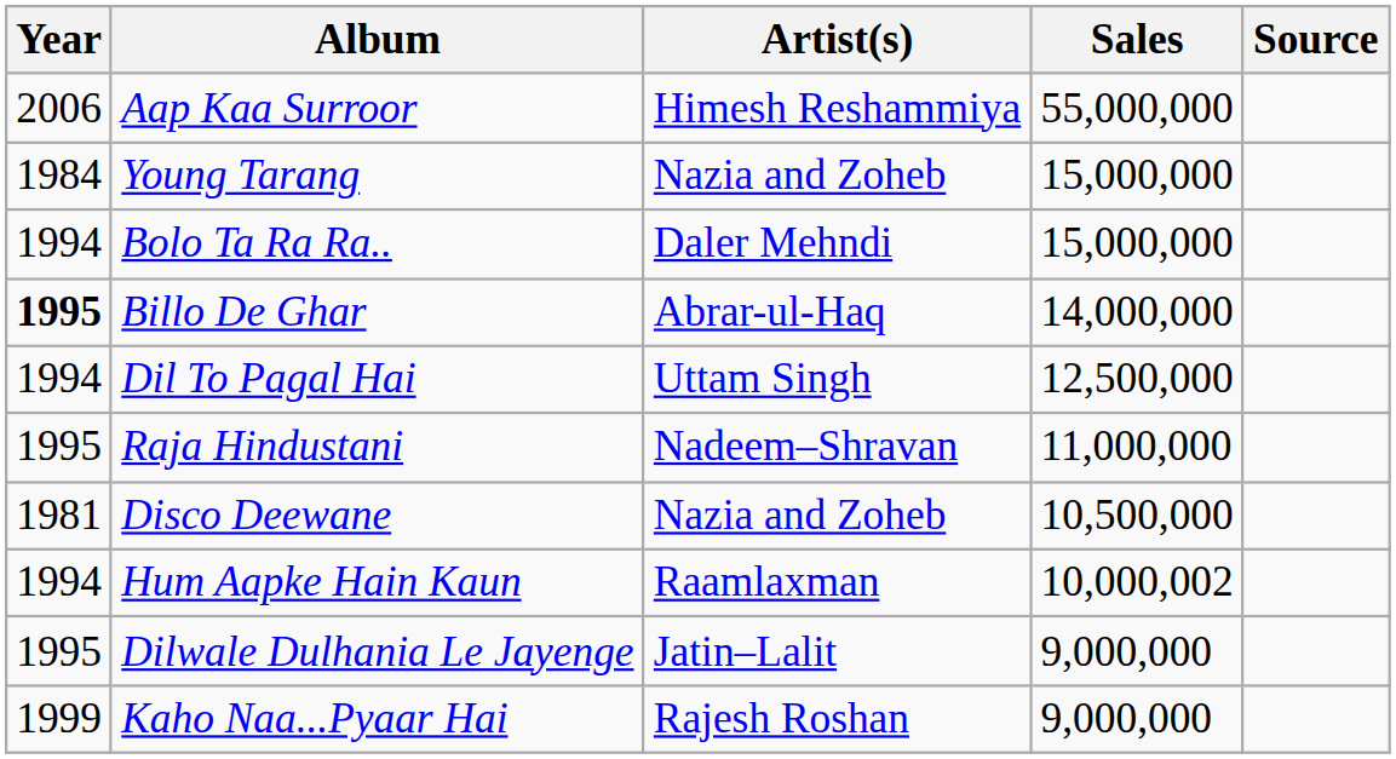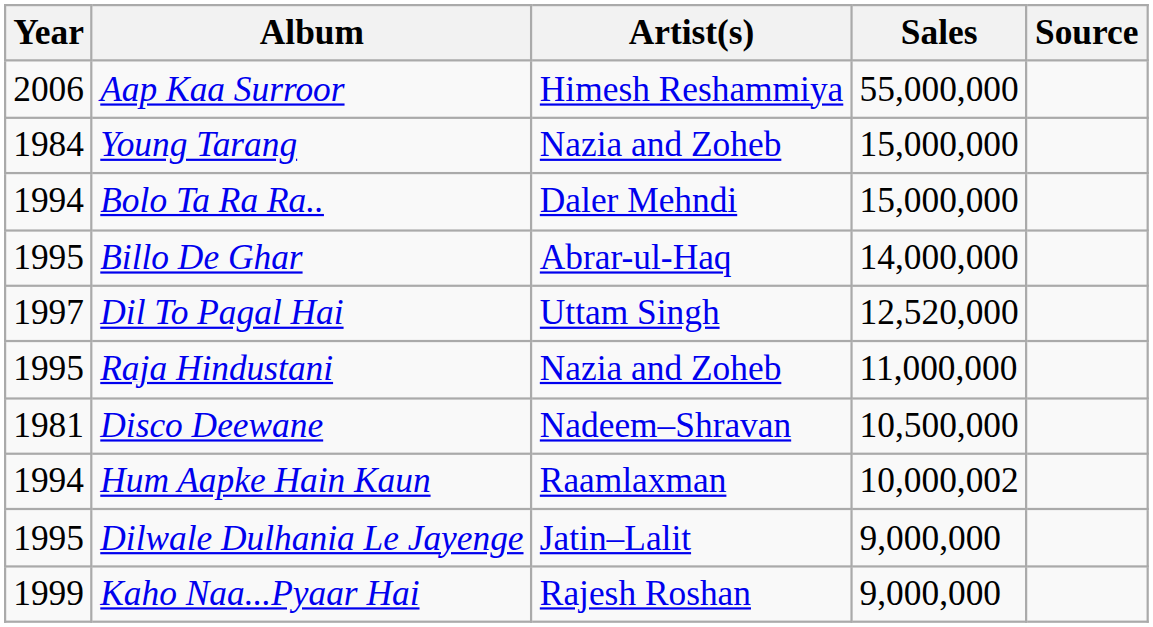Billo De Ghar | Year: bold -> normal
Dil To Pagal Hai | Year: 1994 -> 1997
Dil To Pagal Hai | Sales: 12,500,000 -> 12,520,000
Raja Hindustani | Artist(s): Nadeem–Shravan -> Nazia and Zoheb
Disco Deewane | Artist(s): Nazia and Zoheb -> Nadeem–Shravan
